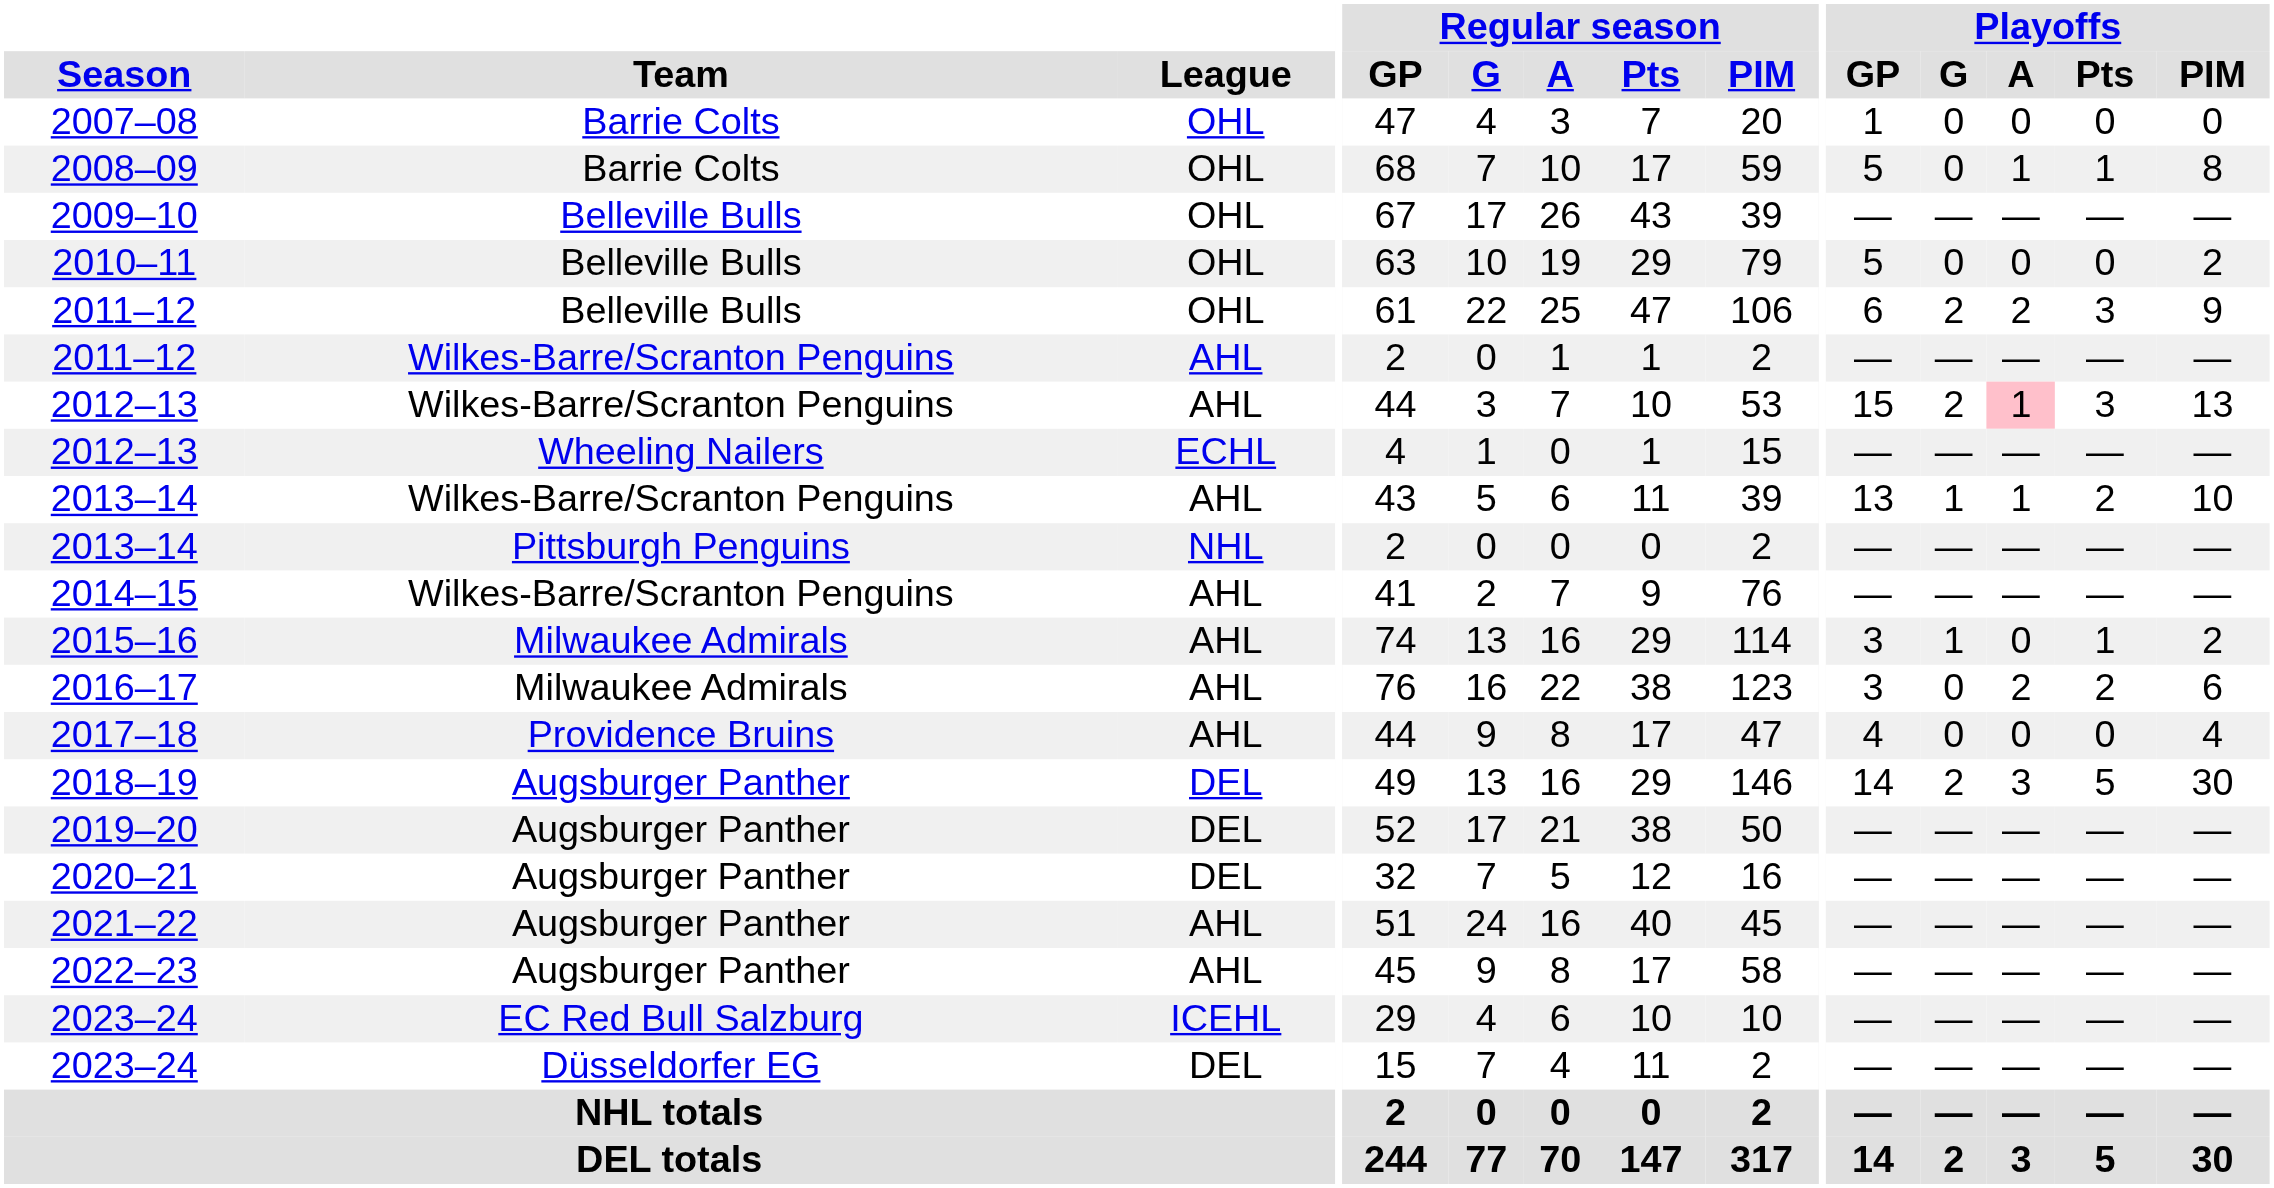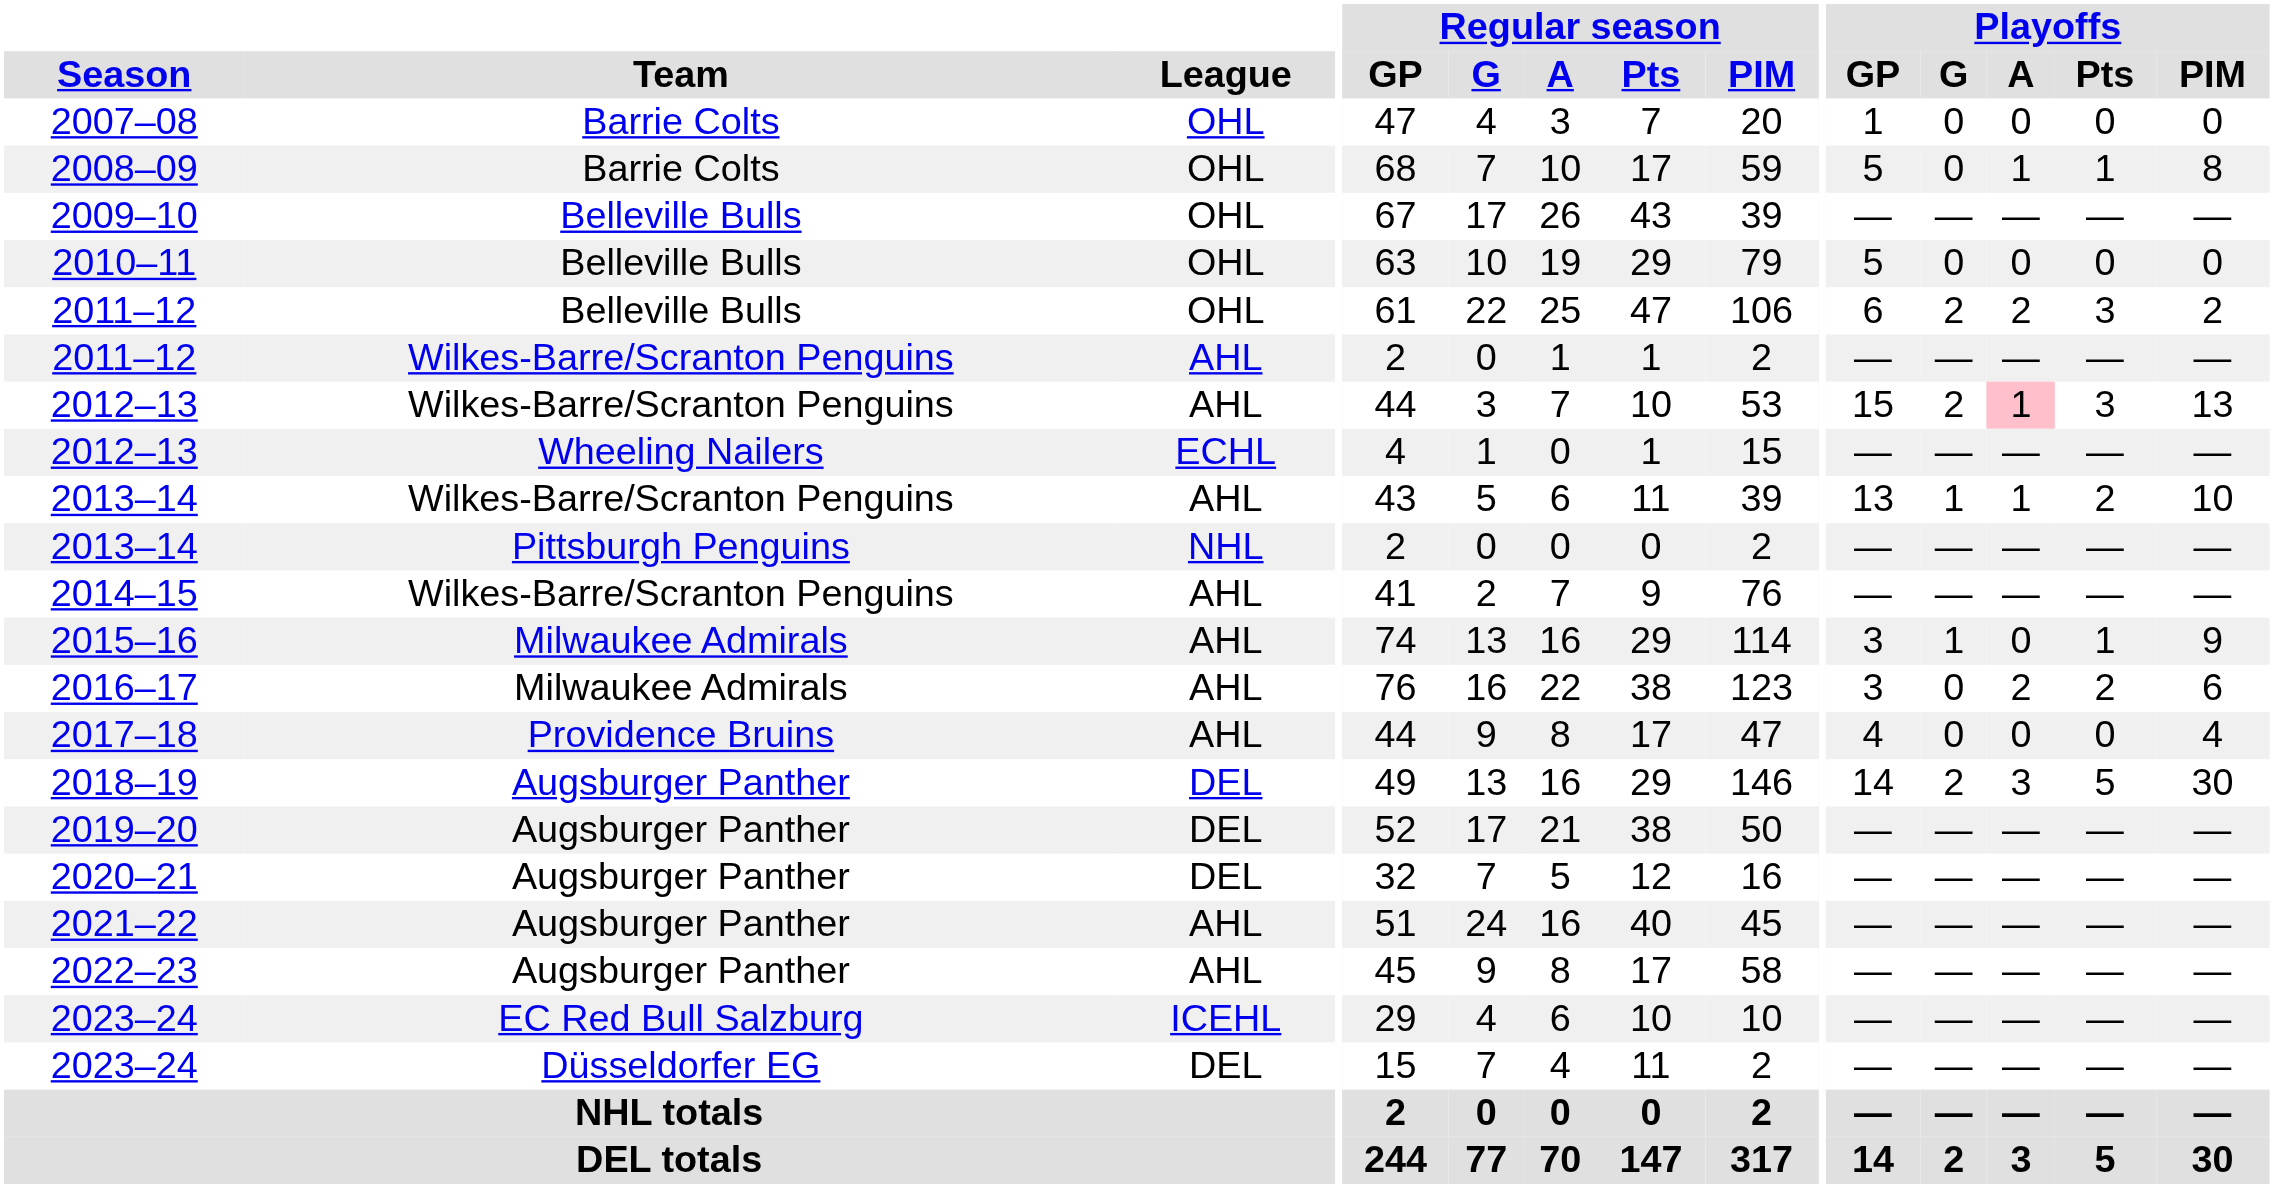2010–11 | Playoffs / PIM: 2 -> 0
2011–12 / Belleville Bulls | Playoffs / PIM: 9 -> 2
2015–16 | Playoffs / PIM: 2 -> 9
